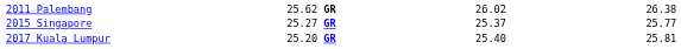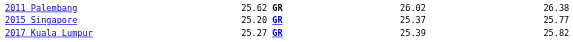2015 Singapore | column 3: 25.27 GR -> 25.20 GR
2017 Kuala Lumpur | column 3: 25.20 GR -> 25.27 GR
2017 Kuala Lumpur | column 5: 25.40 -> 25.39
2017 Kuala Lumpur | column 7: 25.81 -> 25.82
